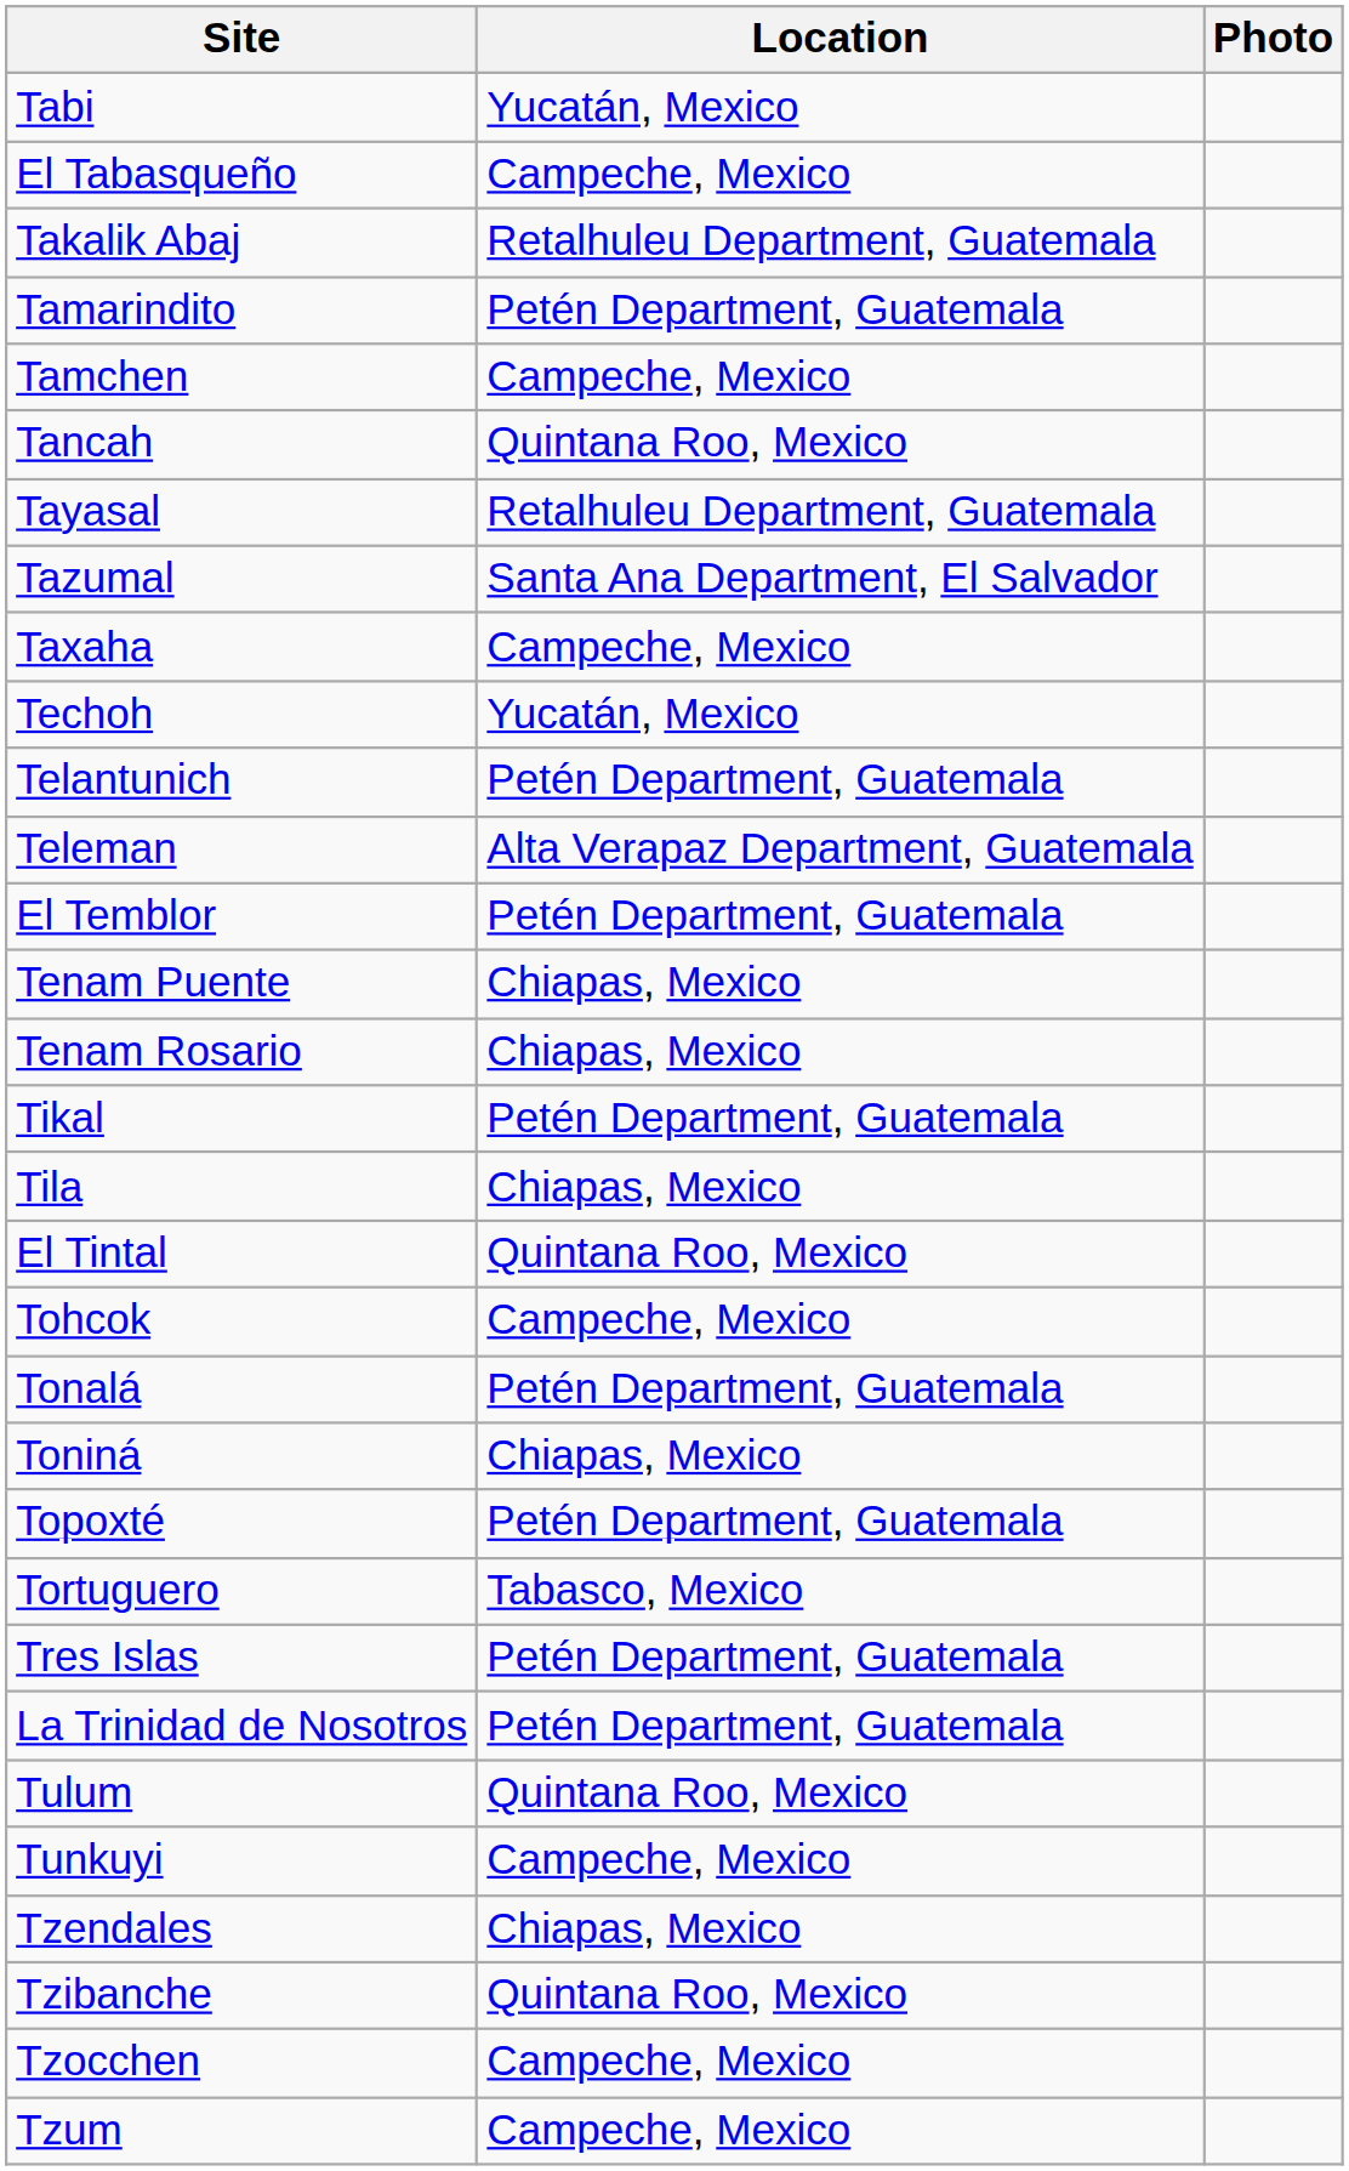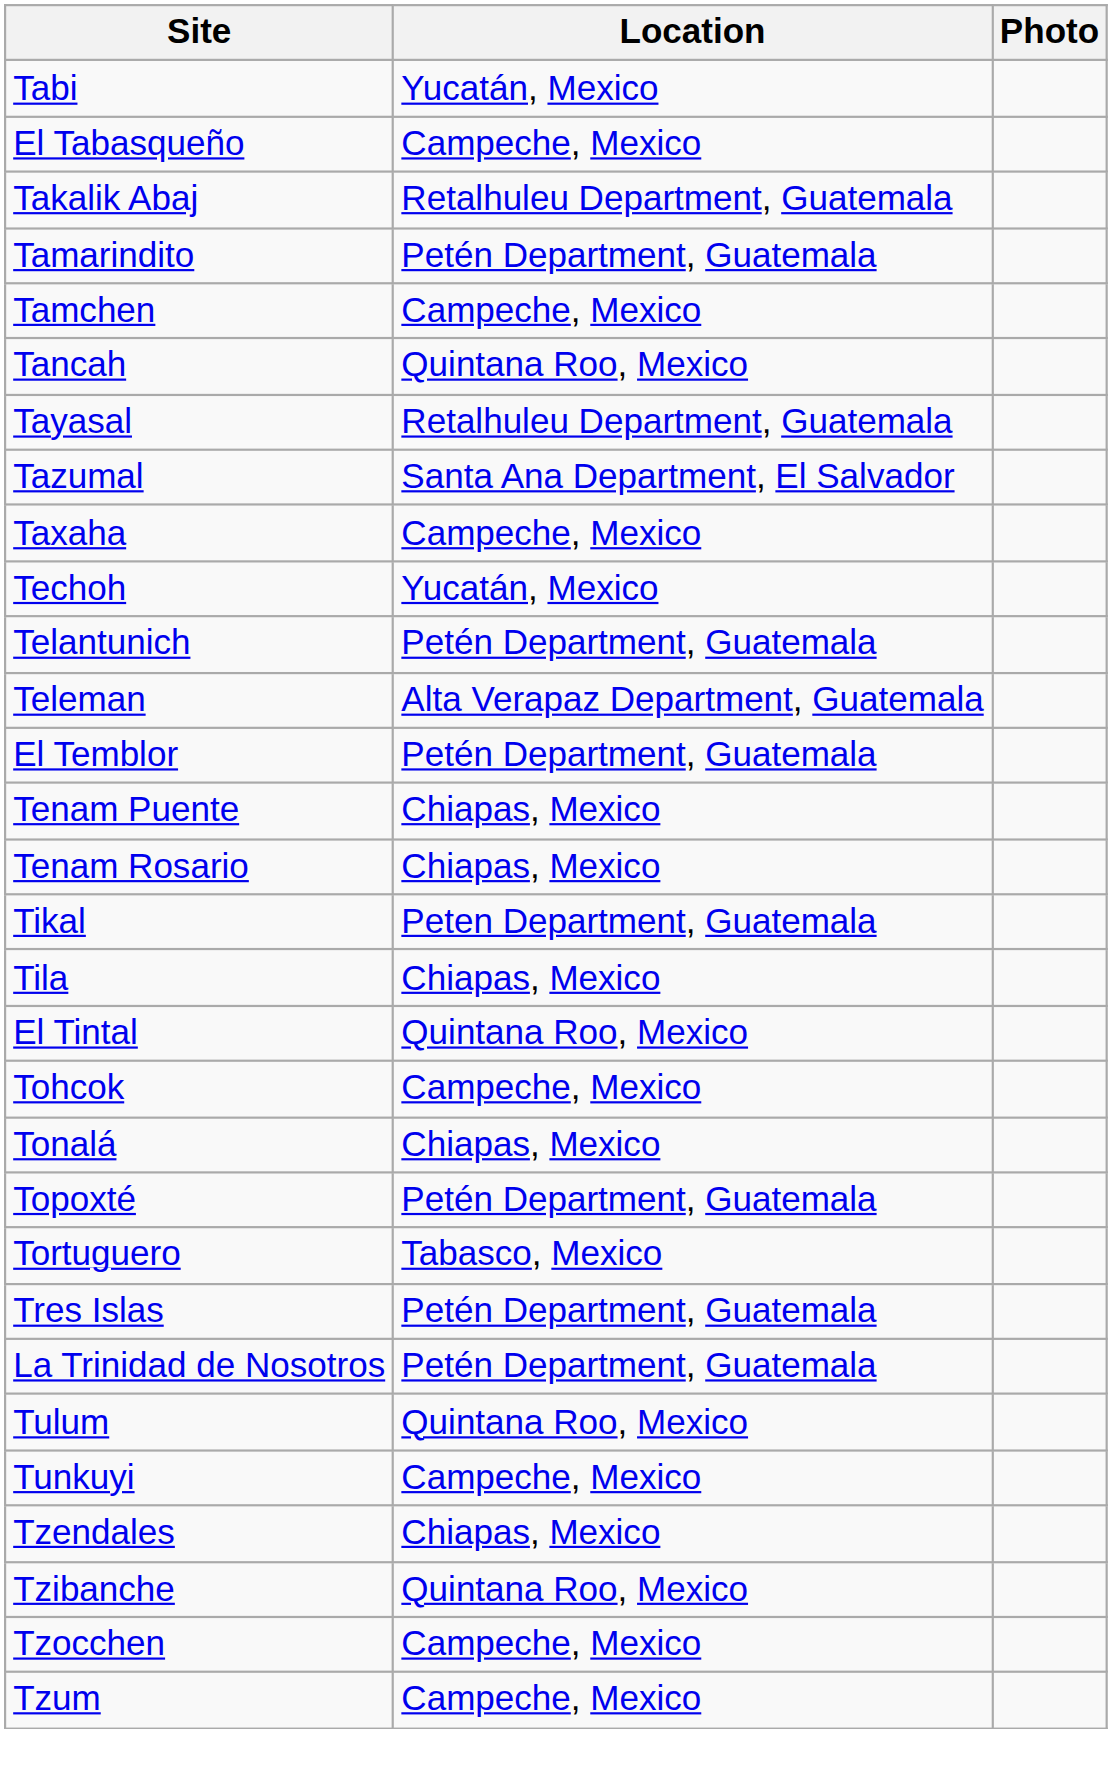Tikal | Location: Petén Department, Guatemala -> Peten Department, Guatemala
Tonalá | Location: Petén Department, Guatemala -> Chiapas, Mexico
- row: Toniná | Chiapas, Mexico
